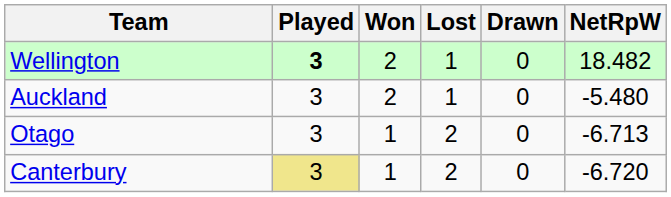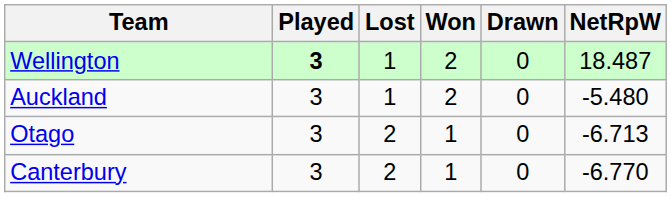columns swapped: Won <-> Lost
Wellington | NetRpW: 18.482 -> 18.487
Canterbury | Played: khaki background -> no background
Canterbury | NetRpW: -6.720 -> -6.770
